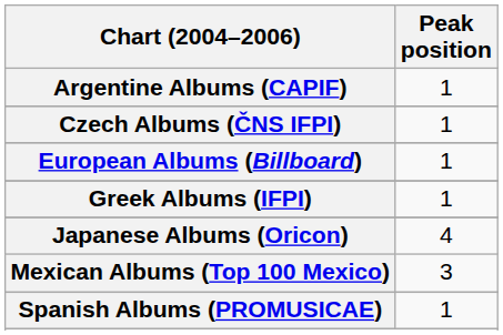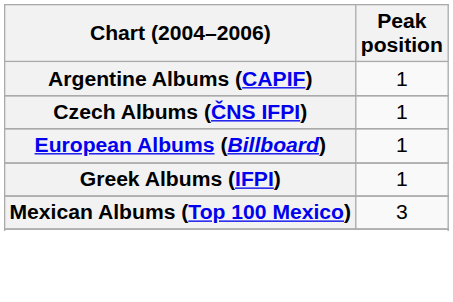- row: Japanese Albums (Oricon) | 4
- row: Spanish Albums (PROMUSICAE) | 1
